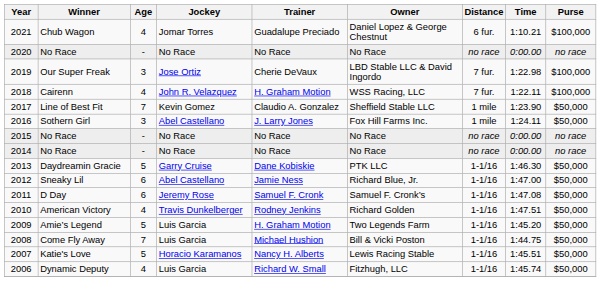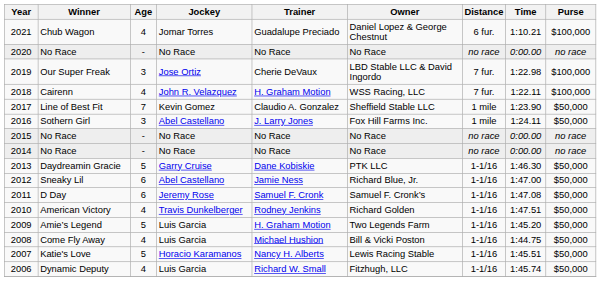2008 | Age: 7 -> 4
